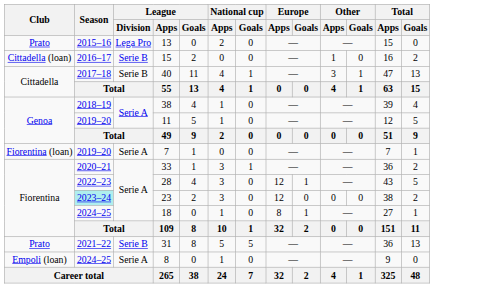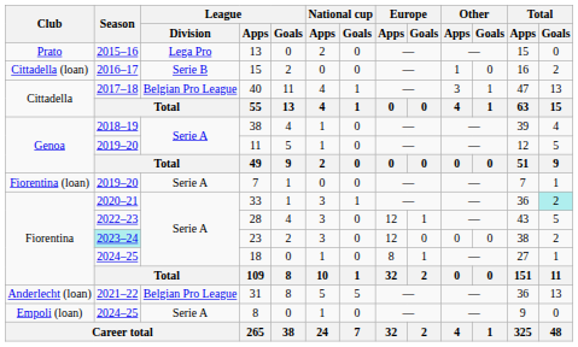40 | League / Division: Serie B -> Belgian Pro League
33 | Total / Goals: no background -> paleturquoise background
31 | Club: Prato -> Anderlecht (loan)
31 | League / Division: Serie B -> Belgian Pro League
